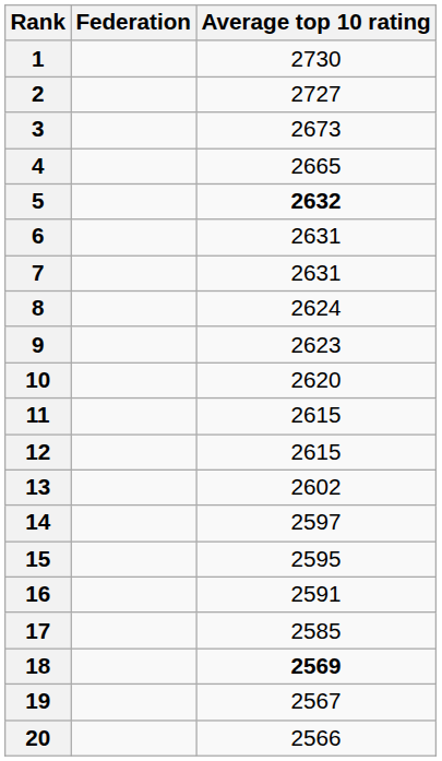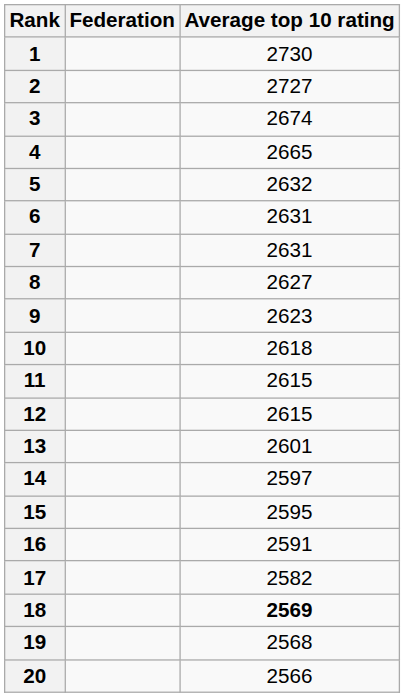3 | Average top 10 rating: 2673 -> 2674
5 | Average top 10 rating: bold -> normal
8 | Average top 10 rating: 2624 -> 2627
10 | Average top 10 rating: 2620 -> 2618
13 | Average top 10 rating: 2602 -> 2601
17 | Average top 10 rating: 2585 -> 2582
19 | Average top 10 rating: 2567 -> 2568
